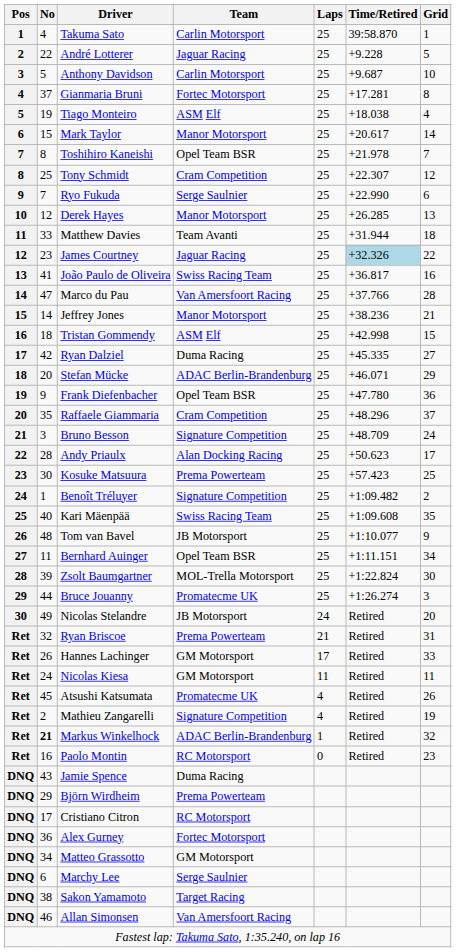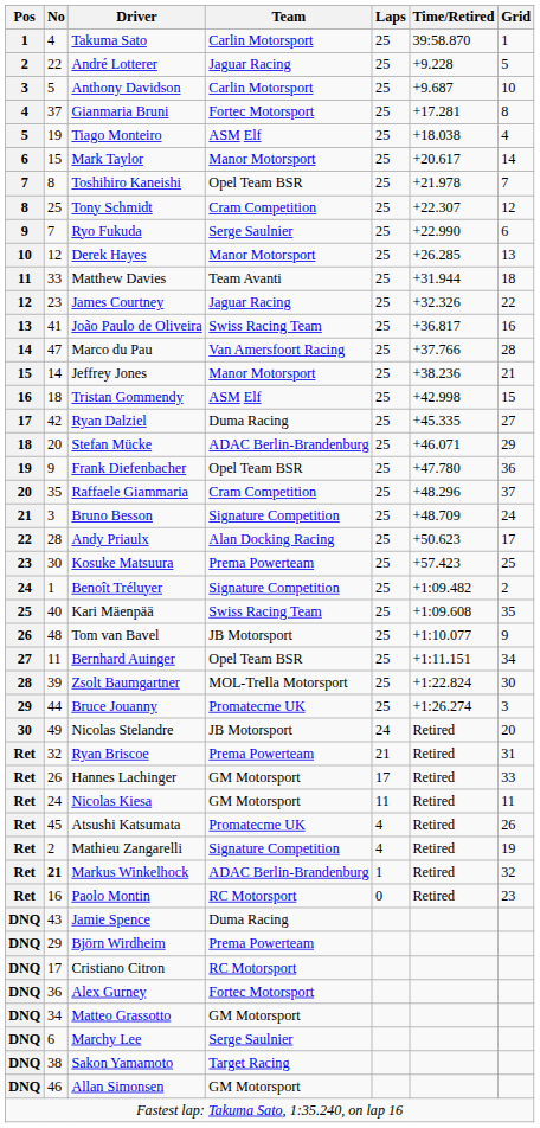James Courtney | Time/Retired: lightblue background -> no background
Allan Simonsen | Team: Van Amersfoort Racing -> GM Motorsport
